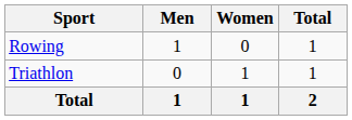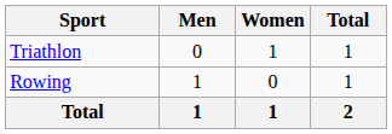rows swapped: Rowing <-> Triathlon
